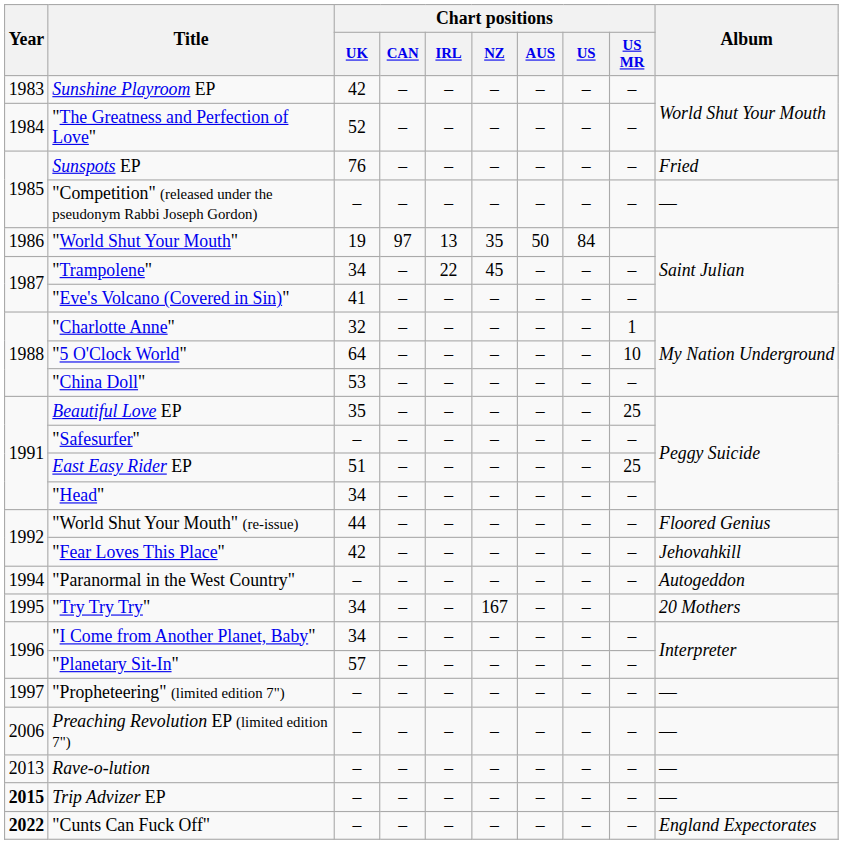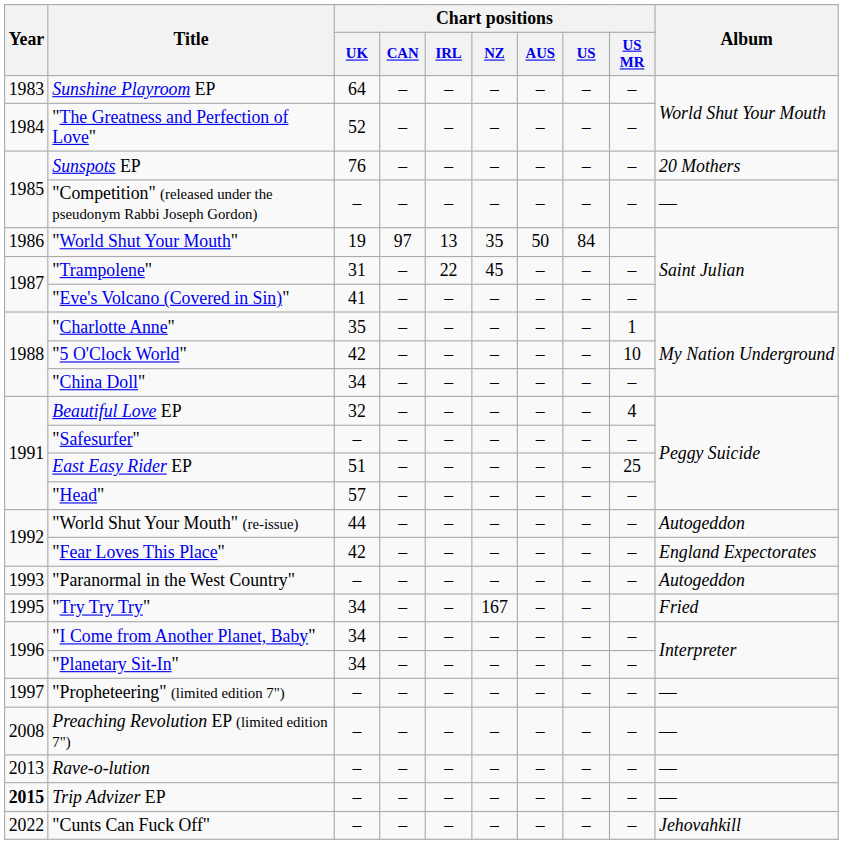Sunshine Playroom EP | Chart positions / UK: 42 -> 64
Sunspots EP | Album: Fried -> 20 Mothers
"Trampolene" | Chart positions / UK: 34 -> 31
"Charlotte Anne" | Chart positions / UK: 32 -> 35
"5 O'Clock World" | Chart positions / UK: 64 -> 42
"China Doll" | Chart positions / UK: 53 -> 34
Beautiful Love EP | Chart positions / UK: 35 -> 32
Beautiful Love EP | Chart positions / US MR: 25 -> 4
"Head" | Chart positions / UK: 34 -> 57
"World Shut Your Mouth" (re-issue) | Album: Floored Genius -> Autogeddon
"Fear Loves This Place" | Album: Jehovahkill -> England Expectorates
"Paranormal in the West Country" | Year: 1994 -> 1993
"Try Try Try" | Album: 20 Mothers -> Fried
"Planetary Sit-In" | Chart positions / UK: 57 -> 34
Preaching Revolution EP (limited edition 7") | Year: 2006 -> 2008
"Cunts Can Fuck Off" | Year: bold -> normal
"Cunts Can Fuck Off" | Album: England Expectorates -> Jehovahkill
